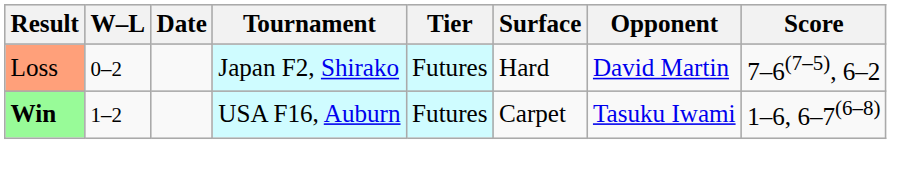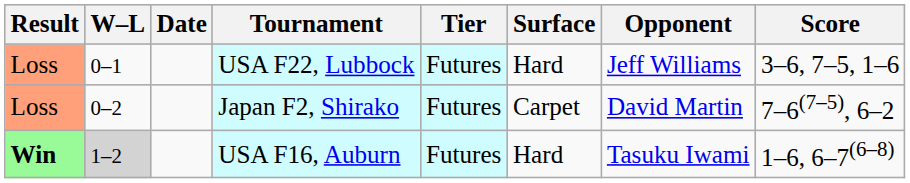+ row: Loss | 0–1 | USA F22, Lubbock | Futures | Hard | Jeff Williams | 3–6, 7–5, 1–6
Japan F2, Shirako | Surface: Hard -> Carpet
USA F16, Auburn | W–L: no background -> lightgrey background
USA F16, Auburn | Surface: Carpet -> Hard
